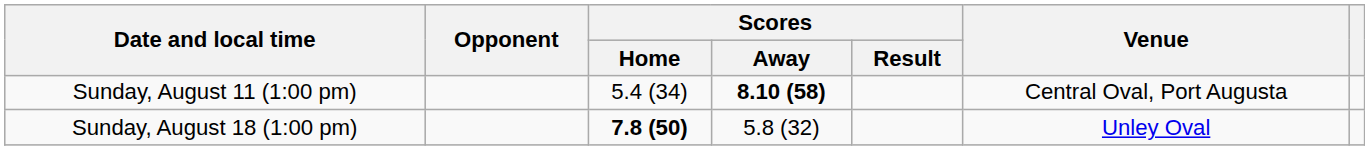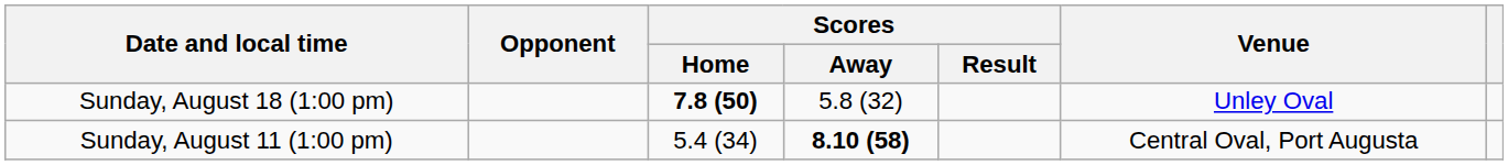rows swapped: Sunday, August 11 (1:00 pm) <-> Sunday, August 18 (1:00 pm)
